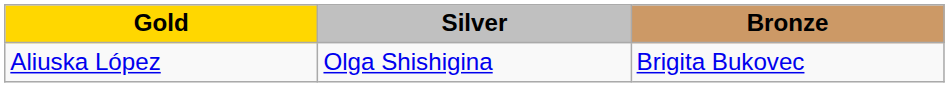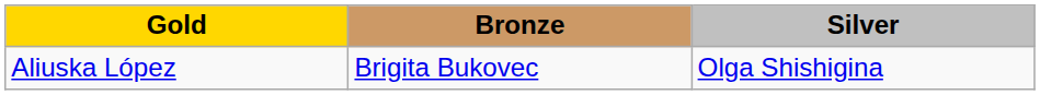columns swapped: Silver <-> Bronze
